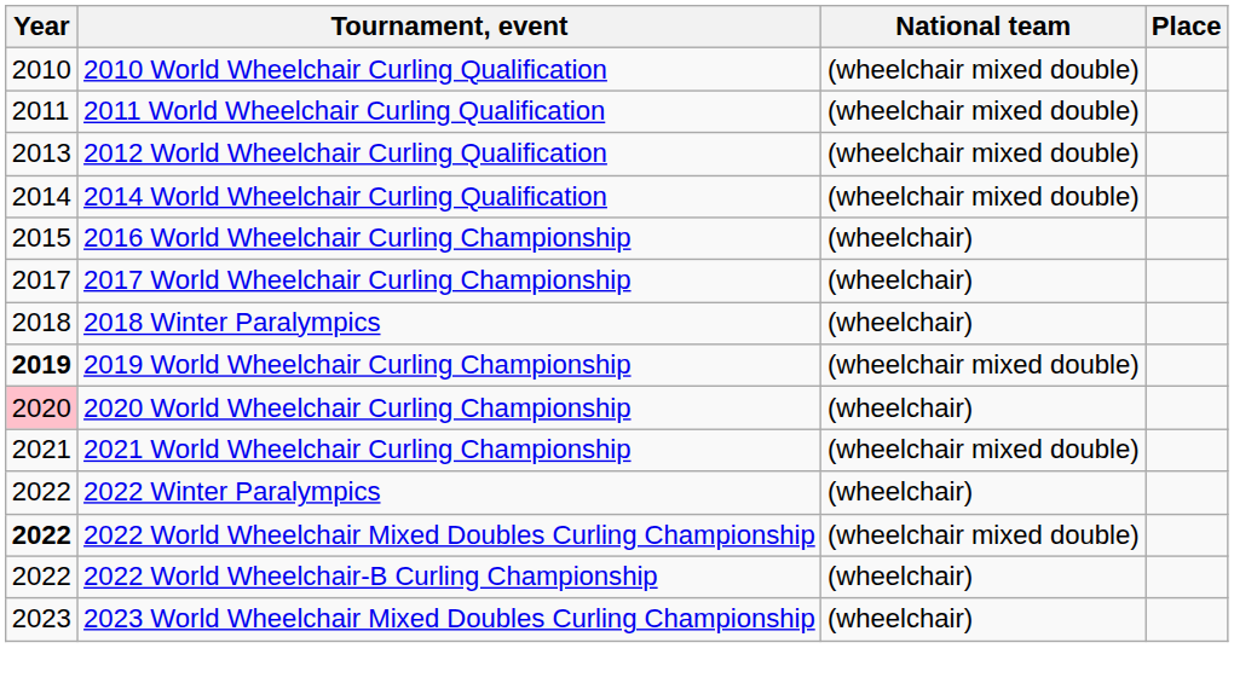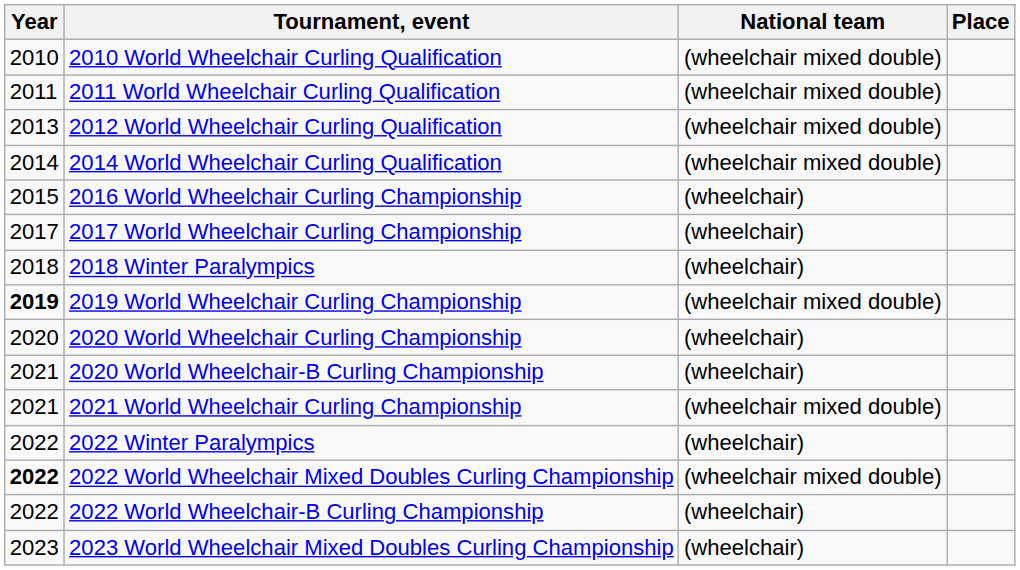2020 World Wheelchair Curling Championship | Year: pink background -> no background
+ row: 2021 | 2020 World Wheelchair-B Curling Championship | (wheelchair)
